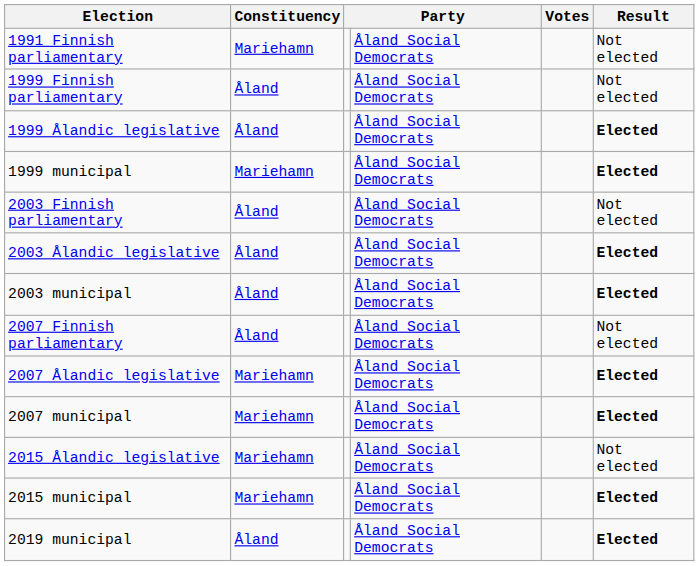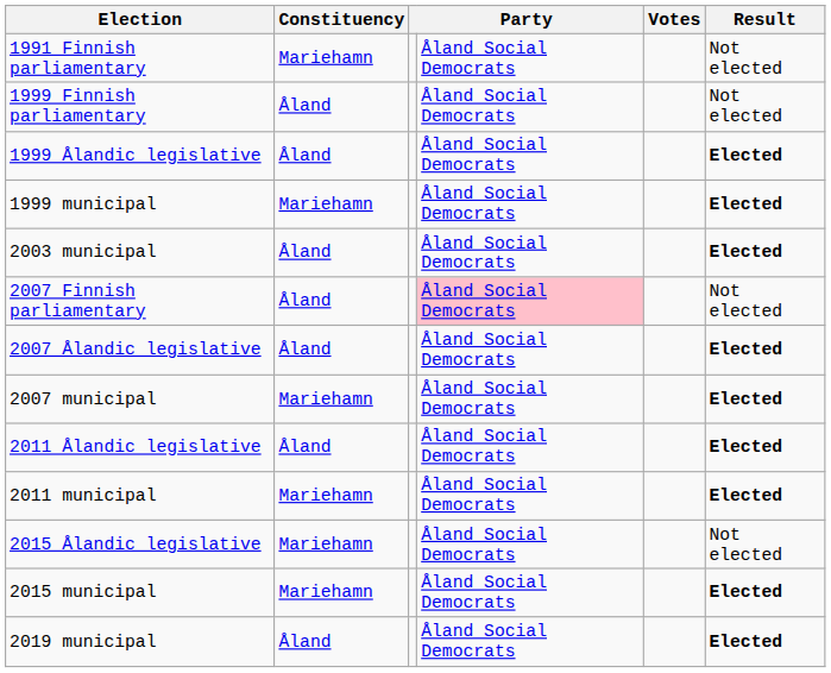- row: 2003 Finnish parliamentary | Åland | Åland Social Democrats | Not elected
- row: 2003 Ålandic legislative | Åland | Åland Social Democrats | Elected
2007 Finnish parliamentary | column 4: no background -> pink background
2007 Ålandic legislative | Constituency: Mariehamn -> Åland
+ row: 2011 Ålandic legislative | Åland | Åland Social Democrats | Elected
+ row: 2011 municipal | Mariehamn | Åland Social Democrats | Elected
